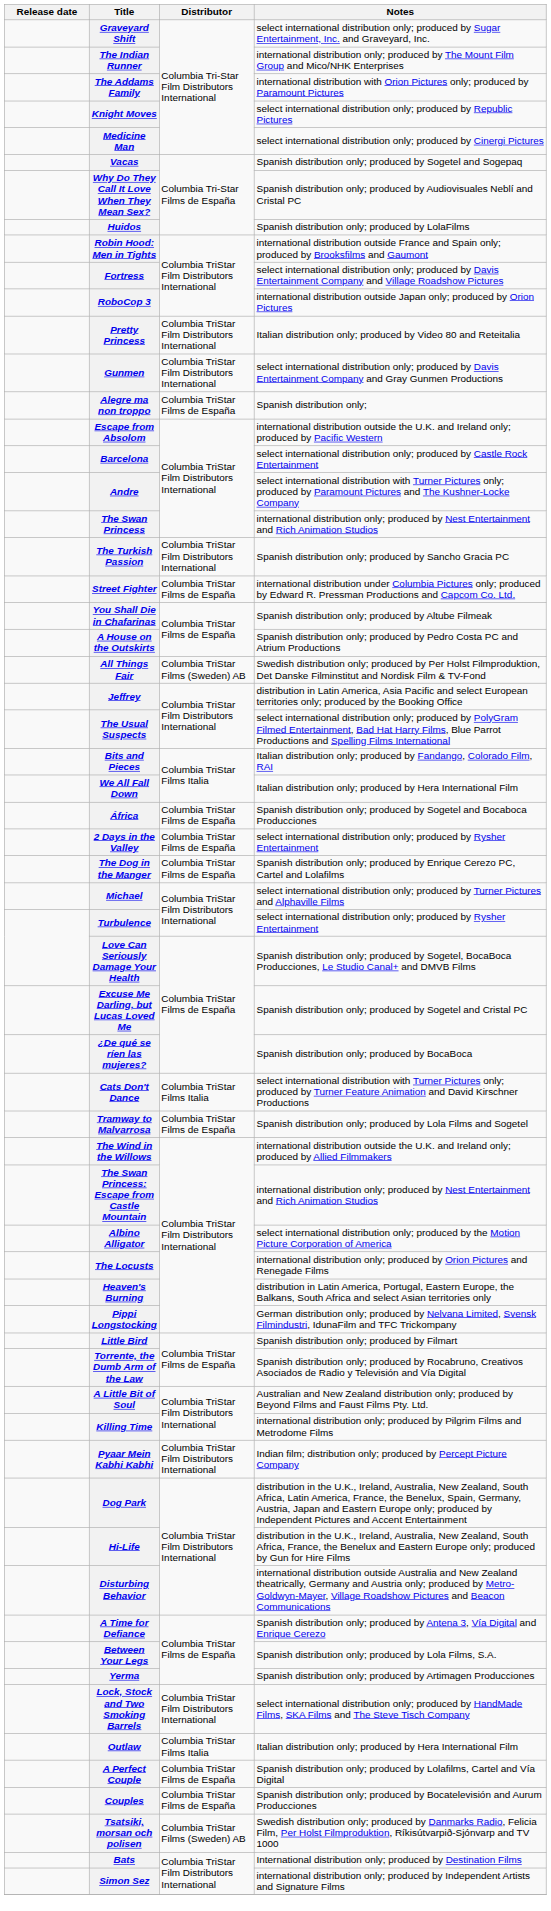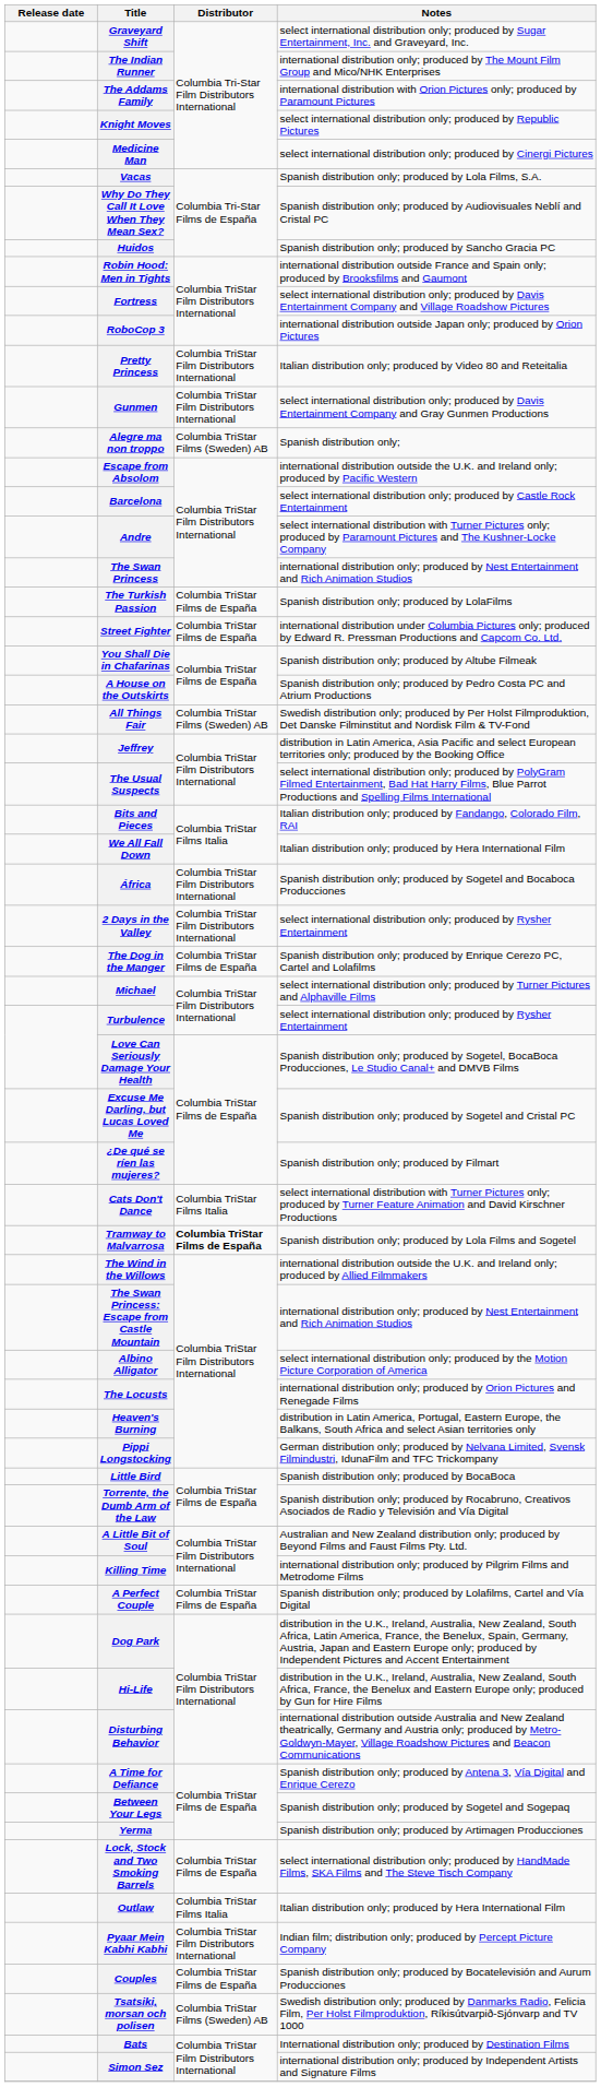Vacas | Notes: Spanish distribution only; produced by Sogetel and Sogepaq -> Spanish distribution only; produced by Lola Films, S.A.
Huidos | Notes: Spanish distribution only; produced by LolaFilms -> Spanish distribution only; produced by Sancho Gracia PC
Alegre ma non troppo | Distributor: Columbia TriStar Films de España -> Columbia TriStar Films (Sweden) AB
The Turkish Passion | Distributor: Columbia TriStar Film Distributors International -> Columbia TriStar Films de España
The Turkish Passion | Notes: Spanish distribution only; produced by Sancho Gracia PC -> Spanish distribution only; produced by LolaFilms
África | Distributor: Columbia TriStar Films de España -> Columbia TriStar Film Distributors International
2 Days in the Valley | Distributor: Columbia TriStar Films de España -> Columbia TriStar Film Distributors International
¿De qué se ríen las mujeres? | Notes: Spanish distribution only; produced by BocaBoca -> Spanish distribution only; produced by Filmart
Tramway to Malvarrosa | Distributor: normal -> bold
Little Bird | Notes: Spanish distribution only; produced by Filmart -> Spanish distribution only; produced by BocaBoca
rows swapped: A Perfect Couple <-> Pyaar Mein Kabhi Kabhi
Between Your Legs | Notes: Spanish distribution only; produced by Lola Films, S.A. -> Spanish distribution only; produced by Sogetel and Sogepaq
Lock, Stock and Two Smoking Barrels | Distributor: Columbia TriStar Film Distributors International -> Columbia TriStar Films de España
